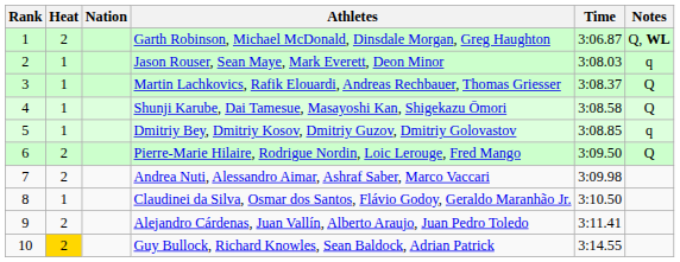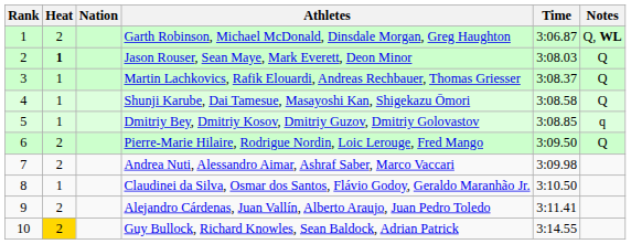Jason Rouser, Sean Maye, Mark Everett, Deon Minor | Heat: normal -> bold
Jason Rouser, Sean Maye, Mark Everett, Deon Minor | Notes: q -> Q
